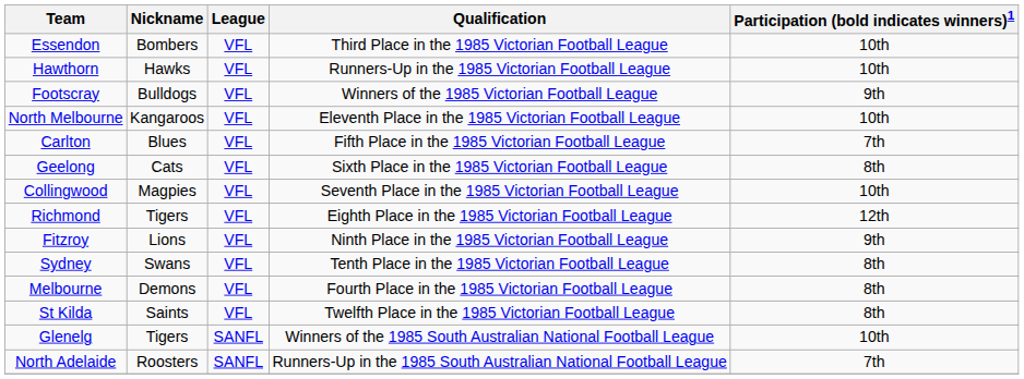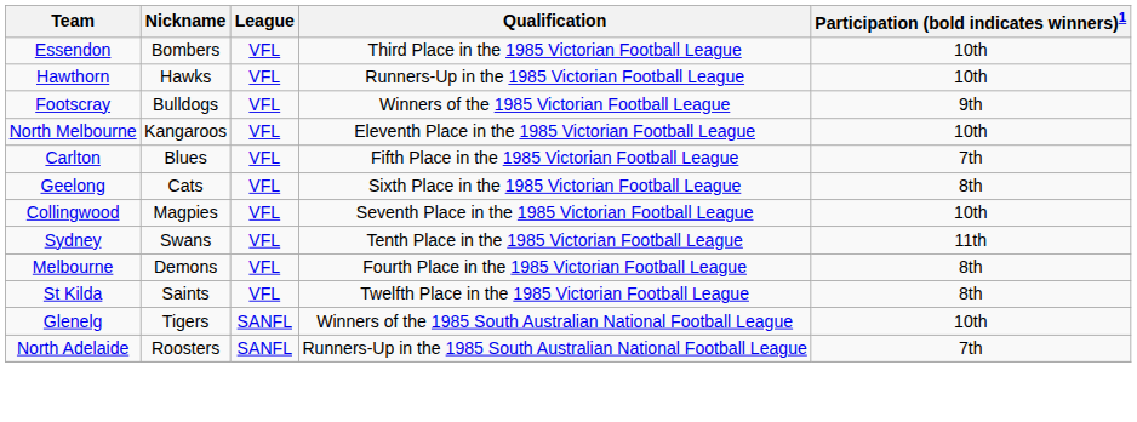- row: Richmond | Tigers | VFL | Eighth Place in the 1985 Victorian Football League | 12th
- row: Fitzroy | Lions | VFL | Ninth Place in the 1985 Victorian Football League | 9th
Sydney | Participation (bold indicates winners)1: 8th -> 11th
